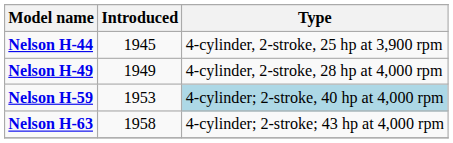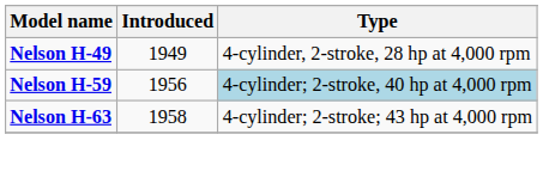- row: Nelson H-44 | 1945 | 4-cylinder, 2-stroke, 25 hp at 3,900 rpm
Nelson H-59 | Introduced: 1953 -> 1956
